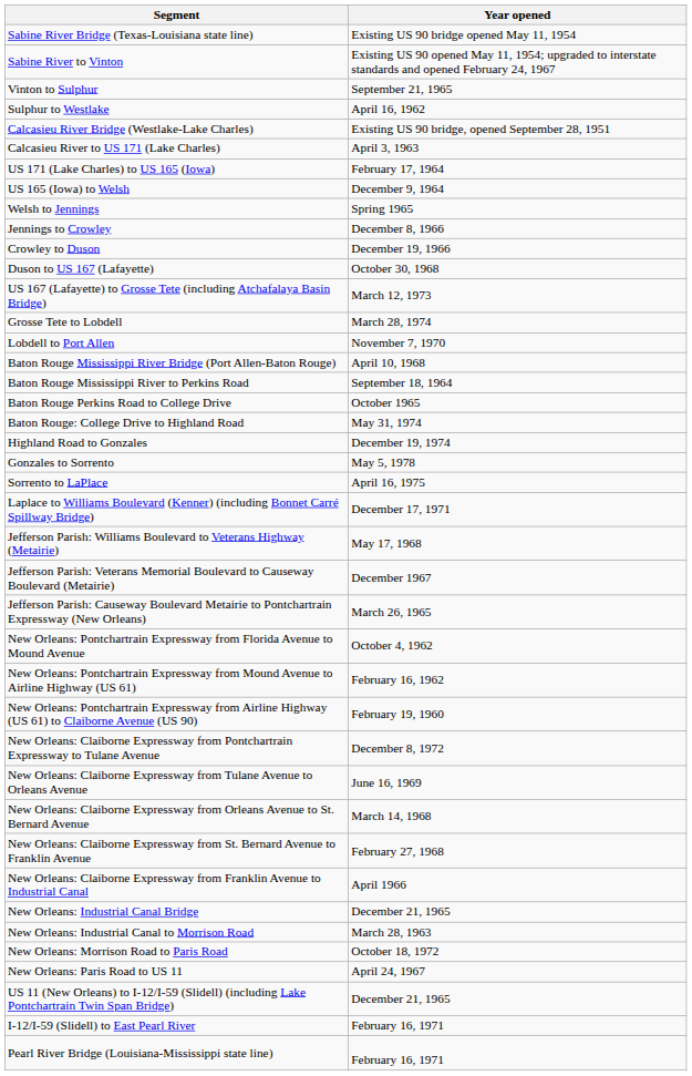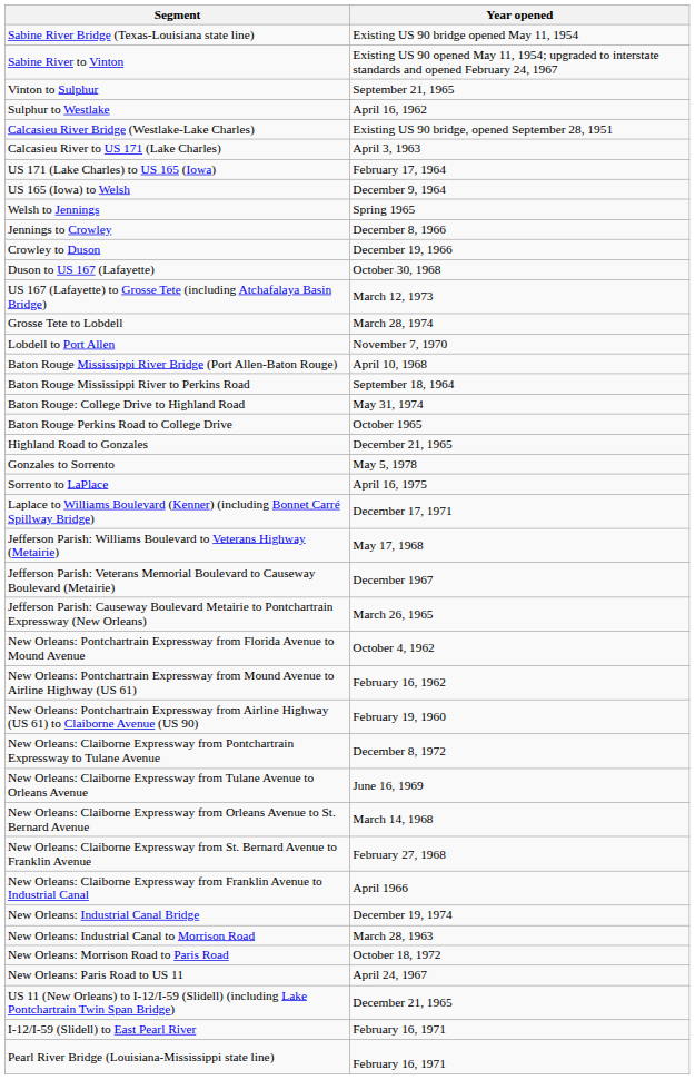rows swapped: Baton Rouge Perkins Road to College Drive <-> Baton Rouge: College Drive to Highland Road
Highland Road to Gonzales | Year opened: December 19, 1974 -> December 21, 1965
New Orleans: Industrial Canal Bridge | Year opened: December 21, 1965 -> December 19, 1974
